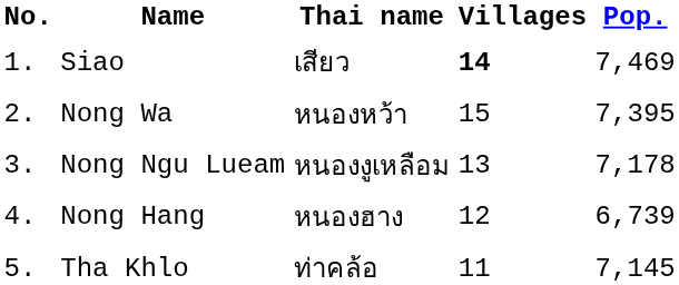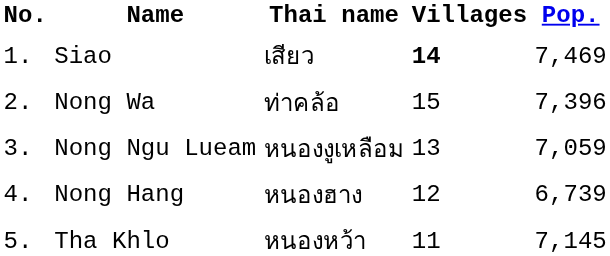Nong Wa | Thai name: หนองหว้า -> ท่าคล้อ
Nong Wa | Pop.: 7,395 -> 7,396
Nong Ngu Lueam | Pop.: 7,178 -> 7,059
Tha Khlo | Thai name: ท่าคล้อ -> หนองหว้า
